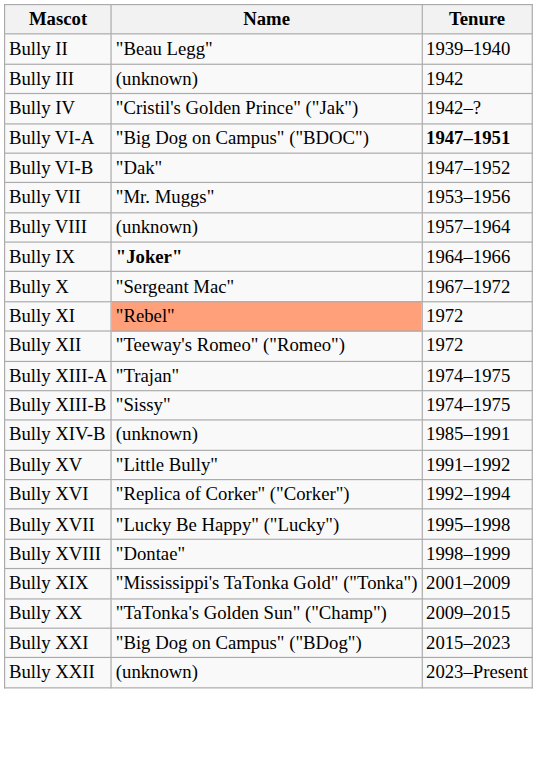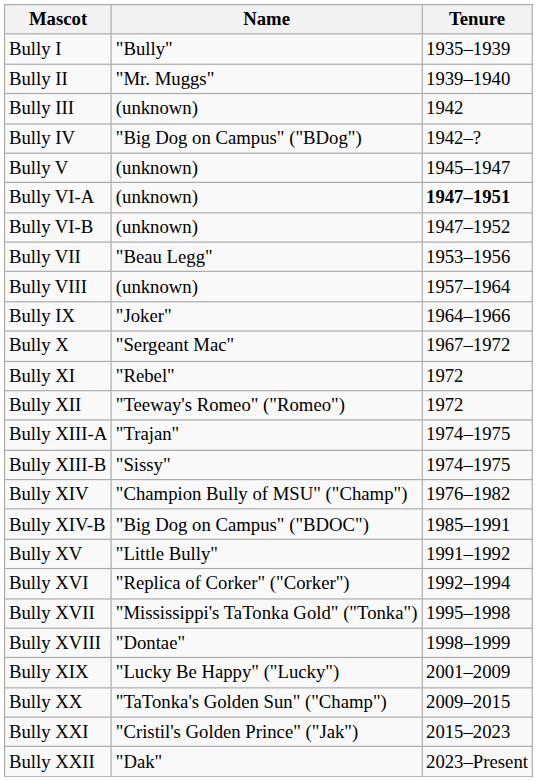+ row: Bully I | "Bully" | 1935–1939
Bully II | Name: "Beau Legg" -> "Mr. Muggs"
Bully IV | Name: "Cristil's Golden Prince" ("Jak") -> "Big Dog on Campus" ("BDog")
+ row: Bully V | (unknown) | 1945–1947
Bully VI-A | Name: "Big Dog on Campus" ("BDOC") -> (unknown)
Bully VI-B | Name: "Dak" -> (unknown)
Bully VII | Name: "Mr. Muggs" -> "Beau Legg"
Bully IX | Name: bold -> normal
Bully XI | Name: lightsalmon background -> no background
+ row: Bully XIV | "Champion Bully of MSU" ("Champ") | 1976–1982
Bully XIV-B | Name: (unknown) -> "Big Dog on Campus" ("BDOC")
Bully XVII | Name: "Lucky Be Happy" ("Lucky") -> "Mississippi's TaTonka Gold" ("Tonka")
Bully XIX | Name: "Mississippi's TaTonka Gold" ("Tonka") -> "Lucky Be Happy" ("Lucky")
Bully XXI | Name: "Big Dog on Campus" ("BDog") -> "Cristil's Golden Prince" ("Jak")
Bully XXII | Name: (unknown) -> "Dak"
